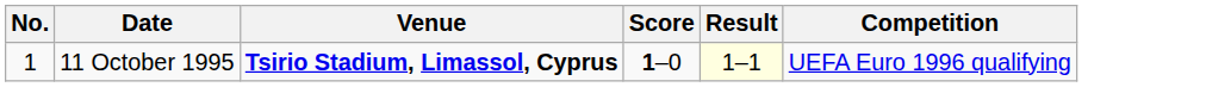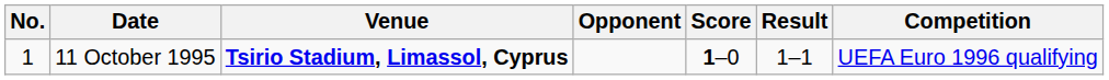+ column: Opponent
11 October 1995 | Result: lightyellow background -> no background
